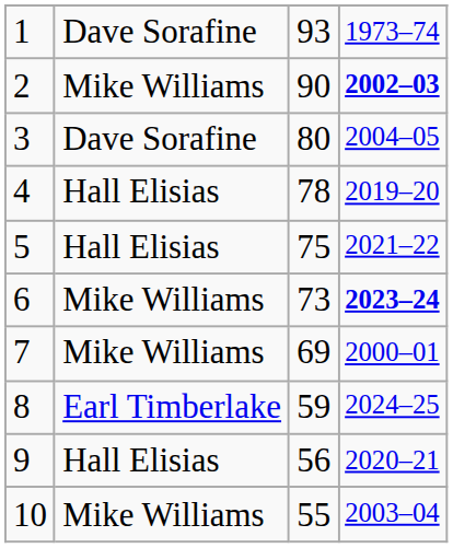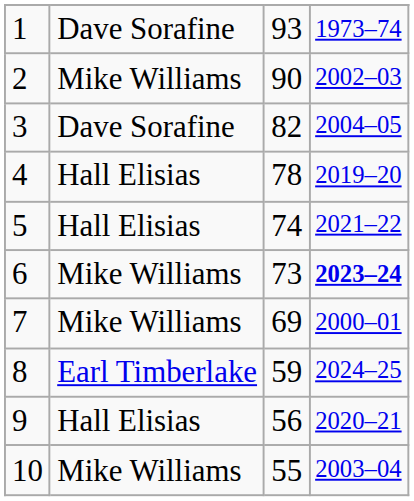2 | column 4: bold -> normal
3 | column 3: 80 -> 82
5 | column 3: 75 -> 74
